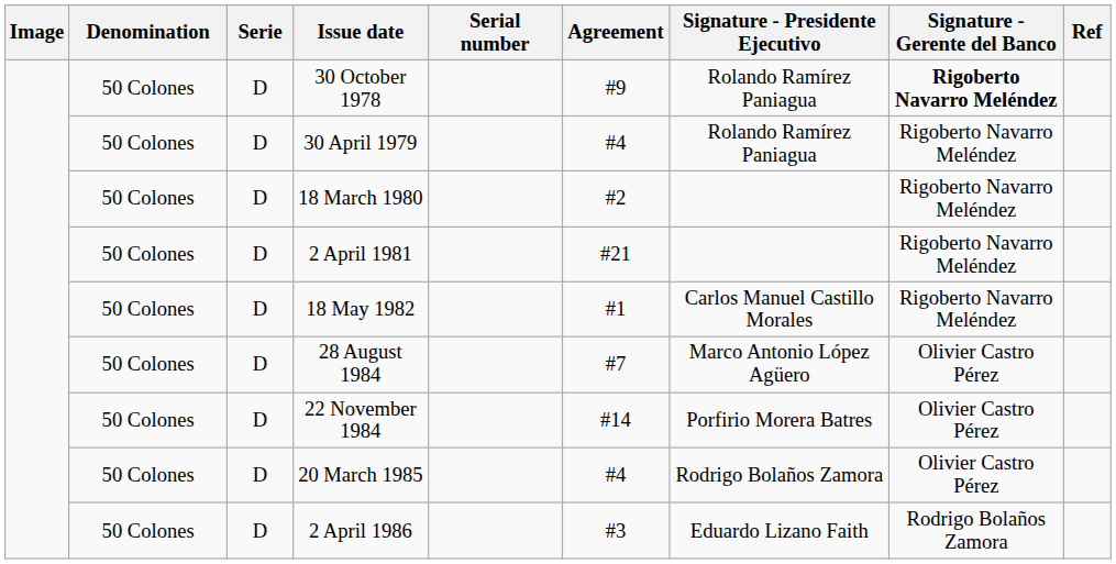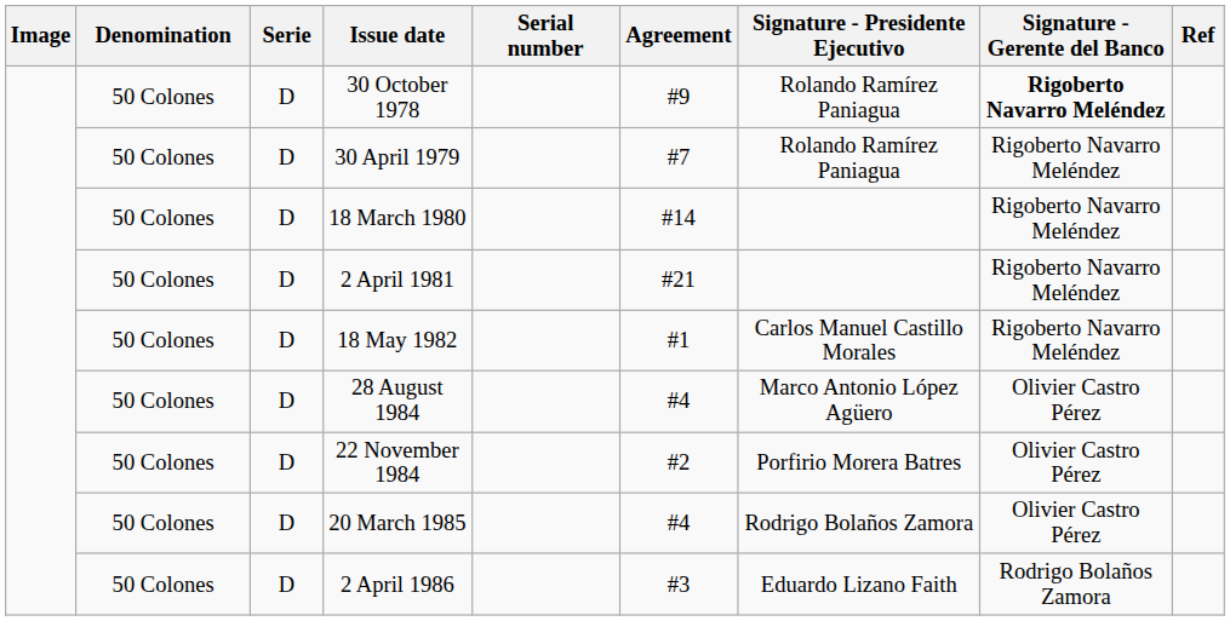30 April 1979 | Agreement: #4 -> #7
18 March 1980 | Agreement: #2 -> #14
28 August 1984 | Agreement: #7 -> #4
22 November 1984 | Agreement: #14 -> #2
